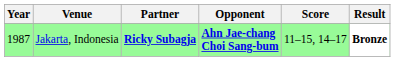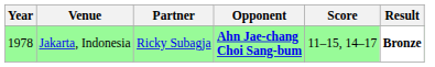Jakarta, Indonesia | Year: 1987 -> 1978
Jakarta, Indonesia | Partner: bold -> normal
